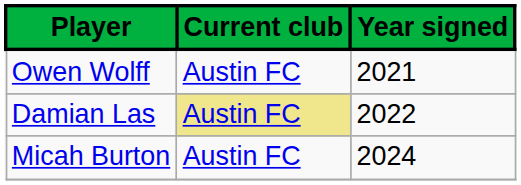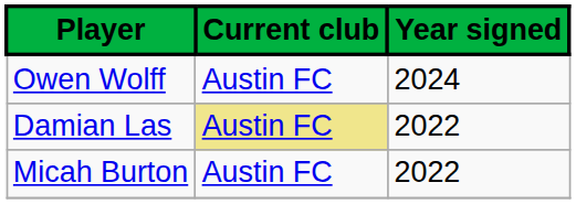Owen Wolff | Year signed: 2021 -> 2024
Micah Burton | Year signed: 2024 -> 2022
